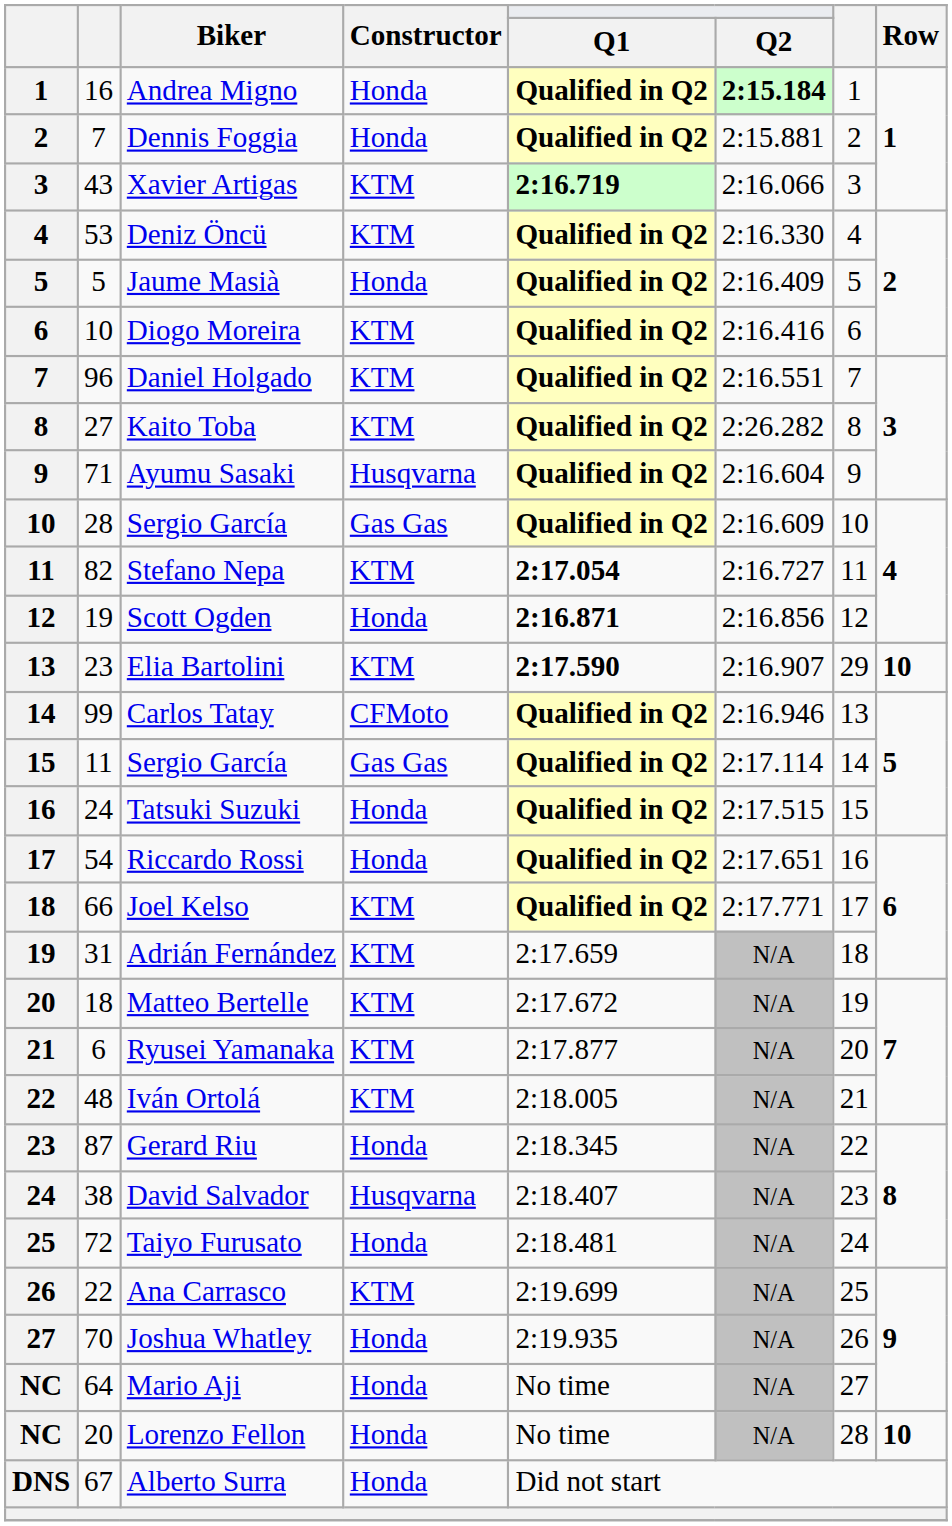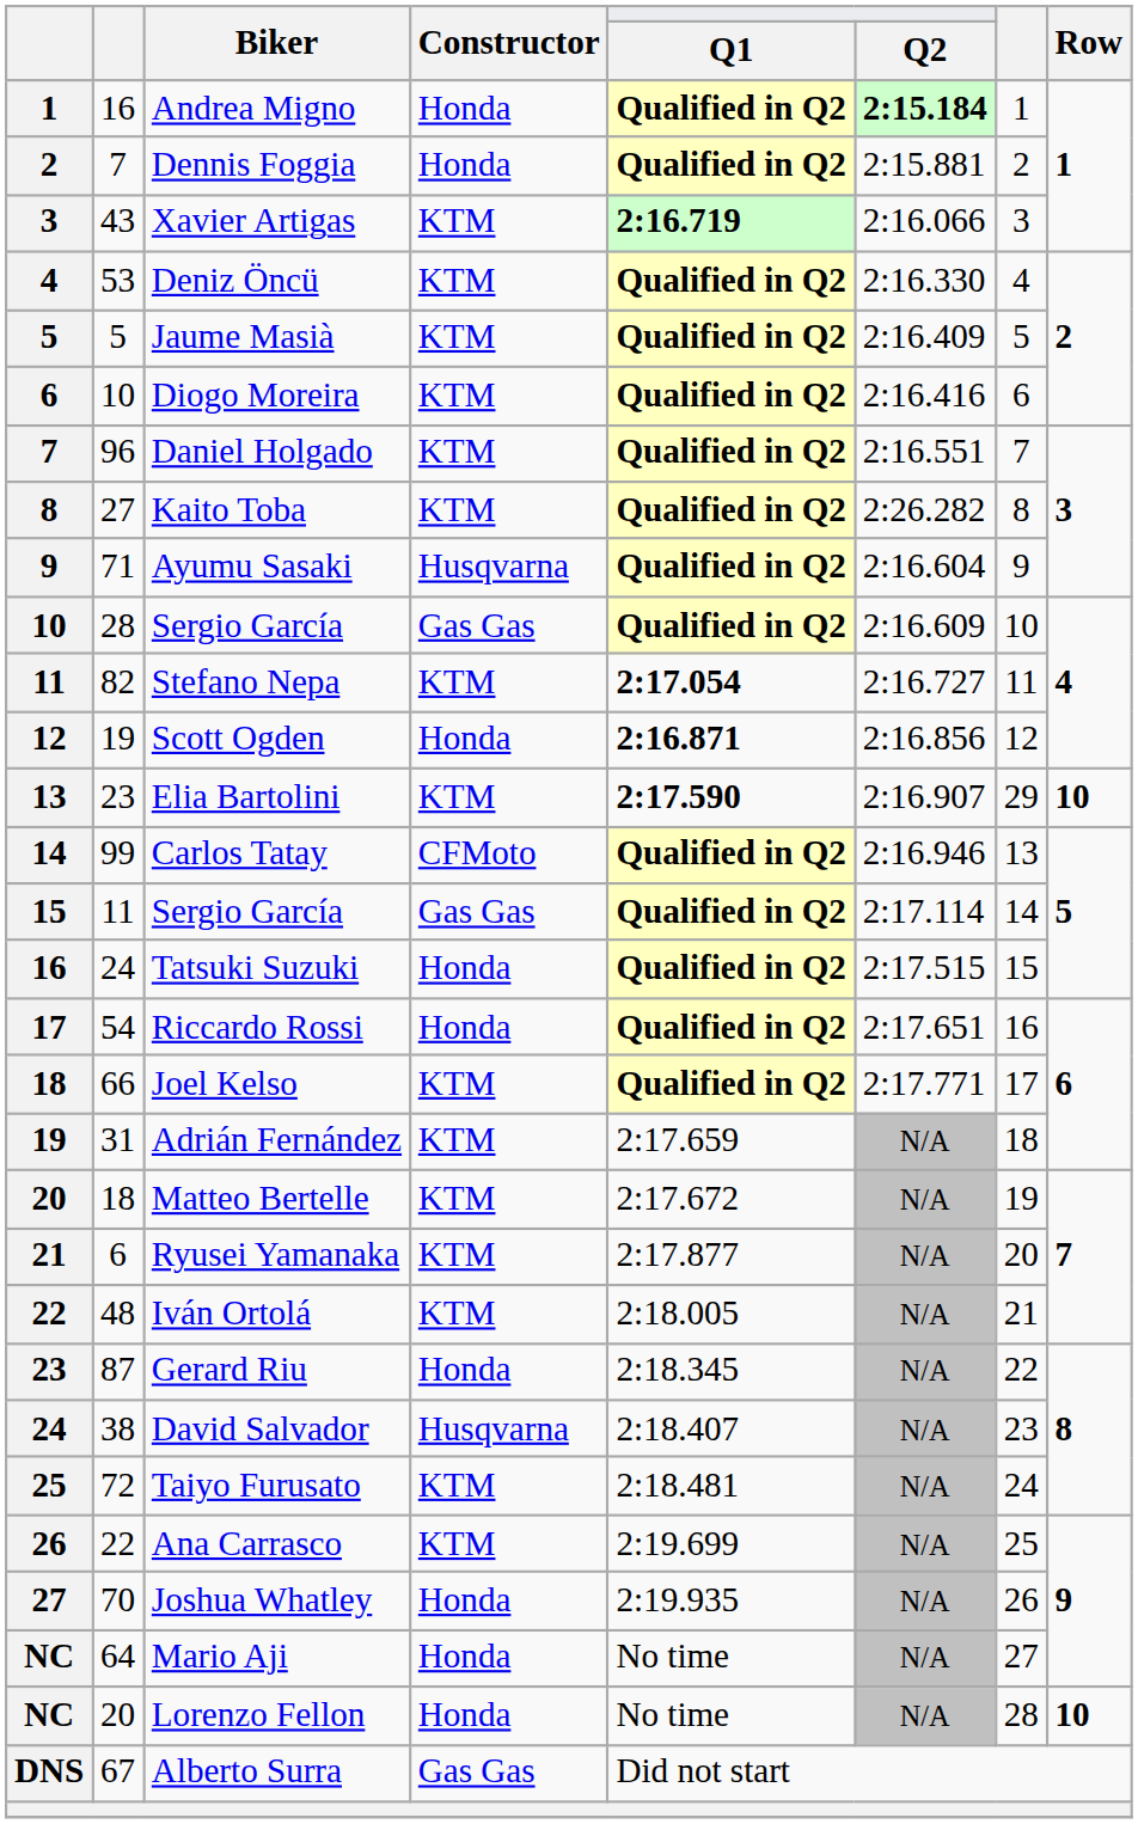Jaume Masià | Constructor: Honda -> KTM
Taiyo Furusato | Constructor: Honda -> KTM
Alberto Surra | Constructor: Honda -> Gas Gas
